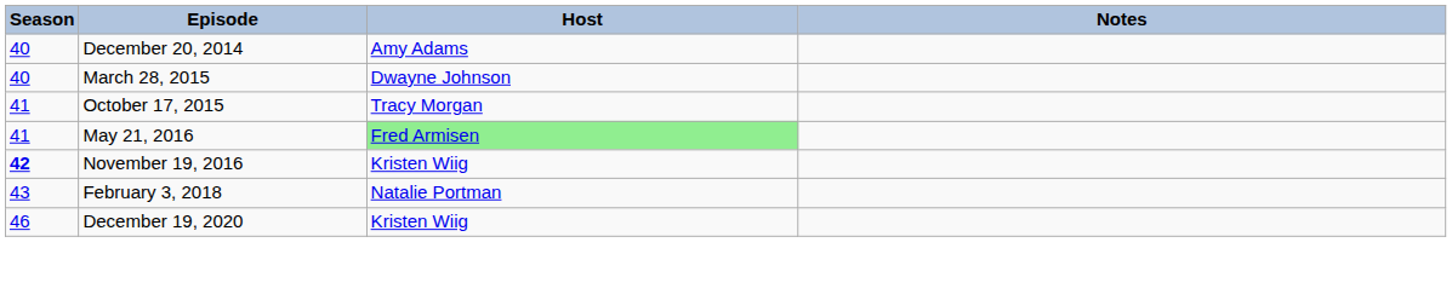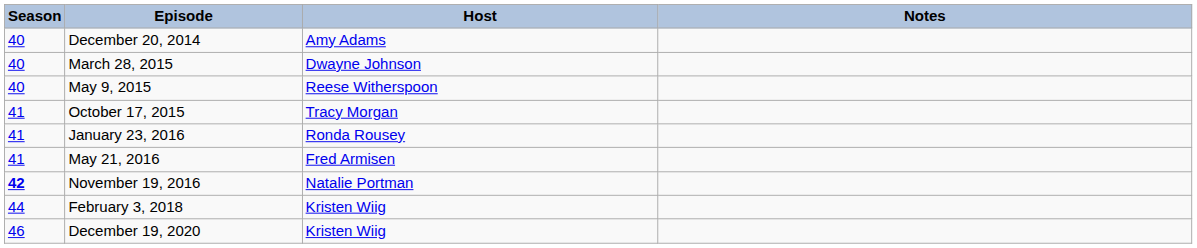+ row: 40 | May 9, 2015 | Reese Witherspoon
+ row: 41 | January 23, 2016 | Ronda Rousey
May 21, 2016 | Host: lightgreen background -> no background
November 19, 2016 | Host: Kristen Wiig -> Natalie Portman
February 3, 2018 | Season: 43 -> 44
February 3, 2018 | Host: Natalie Portman -> Kristen Wiig
